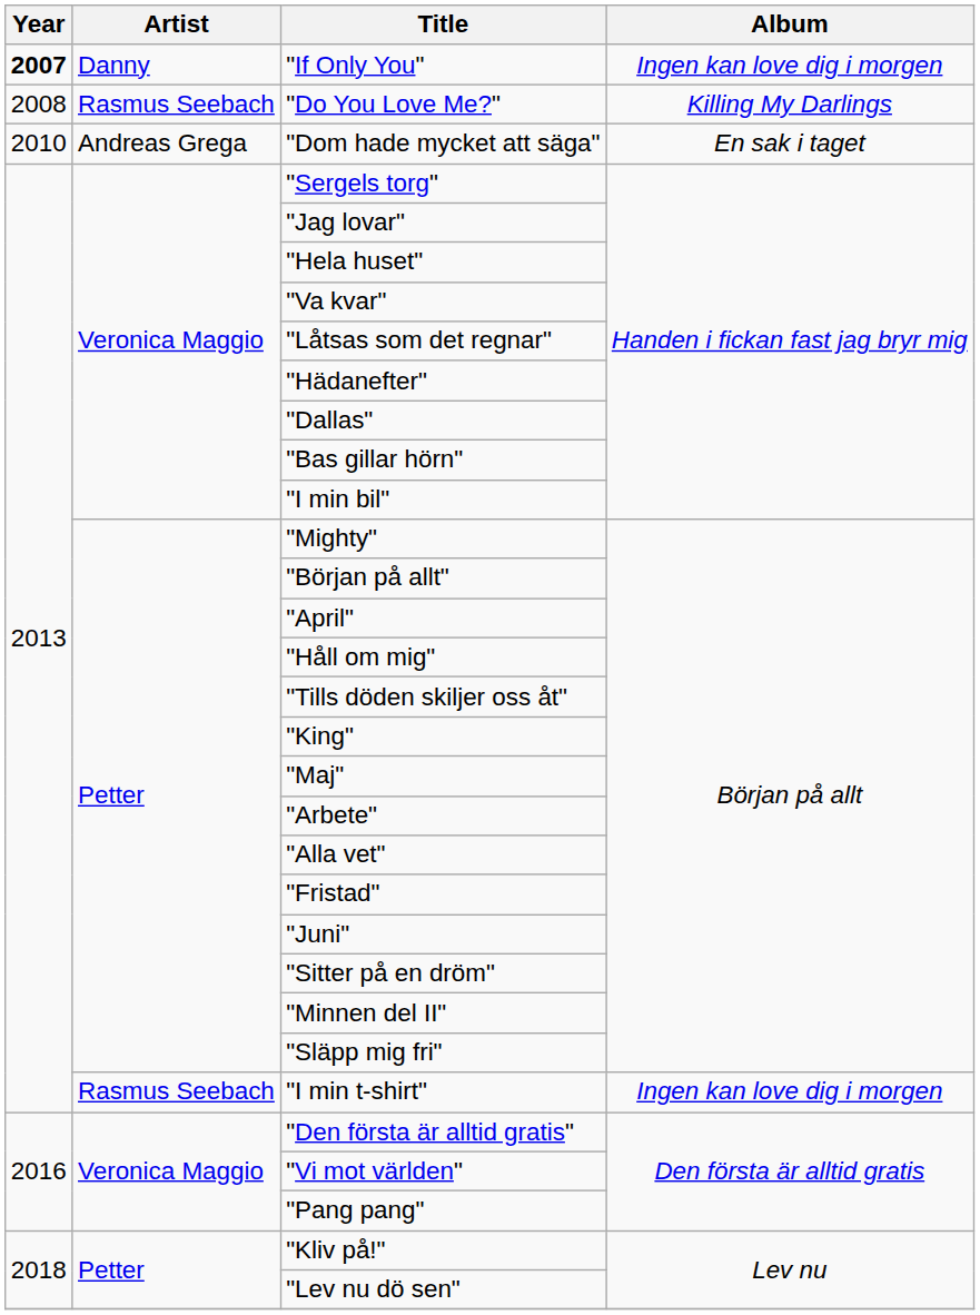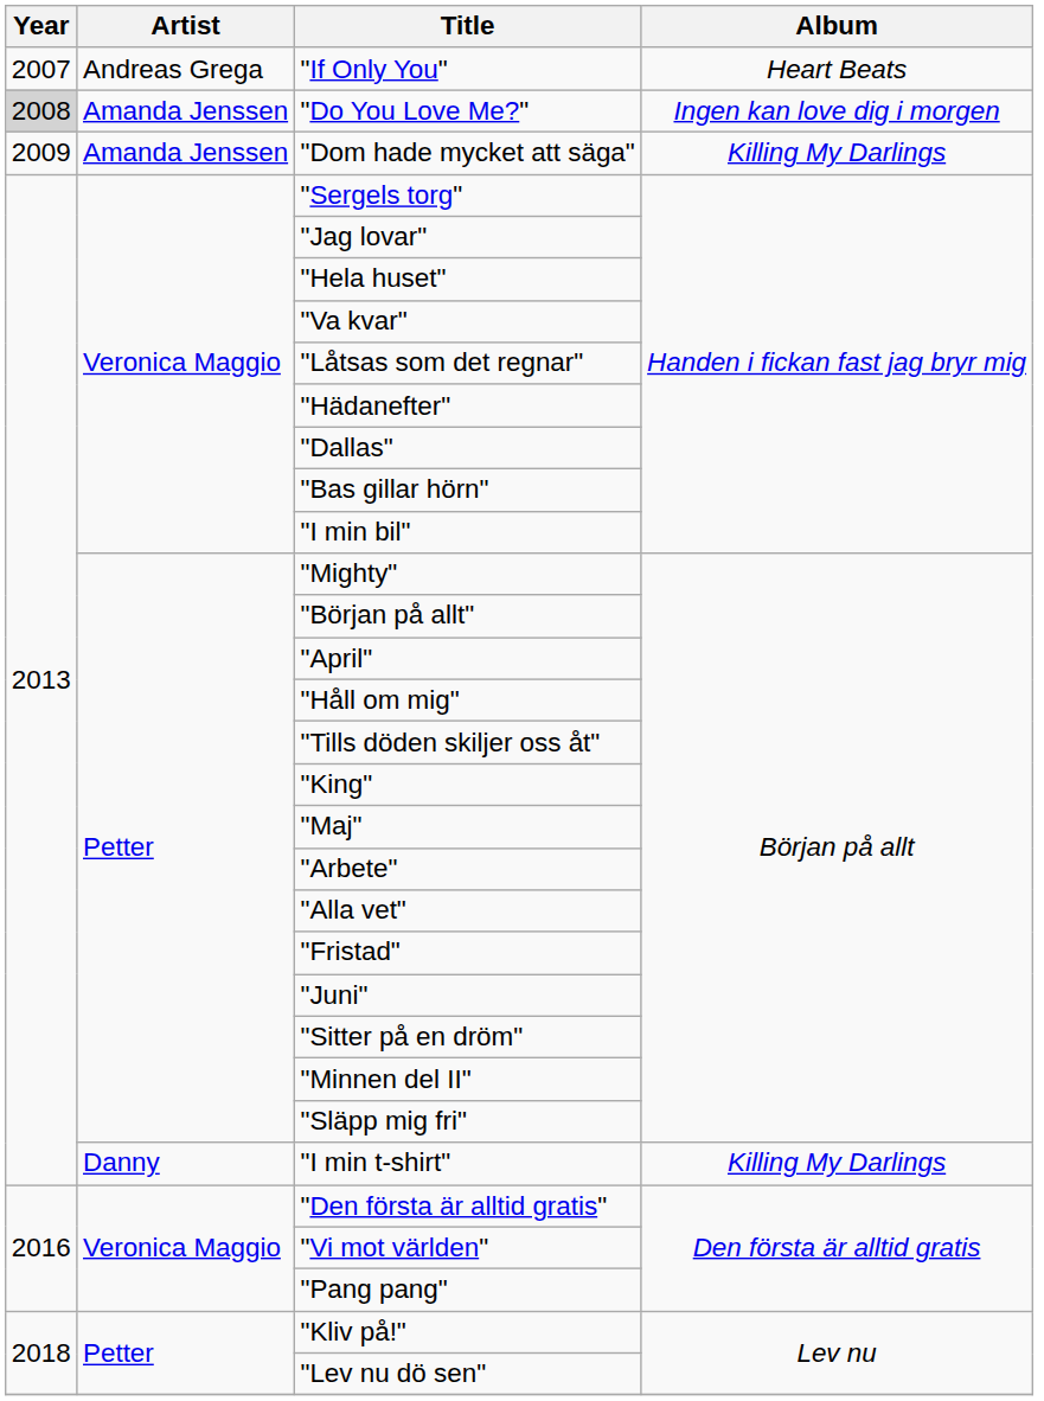"If Only You" | Year: bold -> normal
"If Only You" | Artist: Danny -> Andreas Grega
"If Only You" | Album: Ingen kan love dig i morgen -> Heart Beats
"Do You Love Me?" | Year: no background -> lightgrey background
"Do You Love Me?" | Artist: Rasmus Seebach -> Amanda Jenssen
"Do You Love Me?" | Album: Killing My Darlings -> Ingen kan love dig i morgen
"Dom hade mycket att säga" | Year: 2010 -> 2009
"Dom hade mycket att säga" | Artist: Andreas Grega -> Amanda Jenssen
"Dom hade mycket att säga" | Album: En sak i taget -> Killing My Darlings
"I min t-shirt" | Artist: Rasmus Seebach -> Danny
"I min t-shirt" | Album: Ingen kan love dig i morgen -> Killing My Darlings
